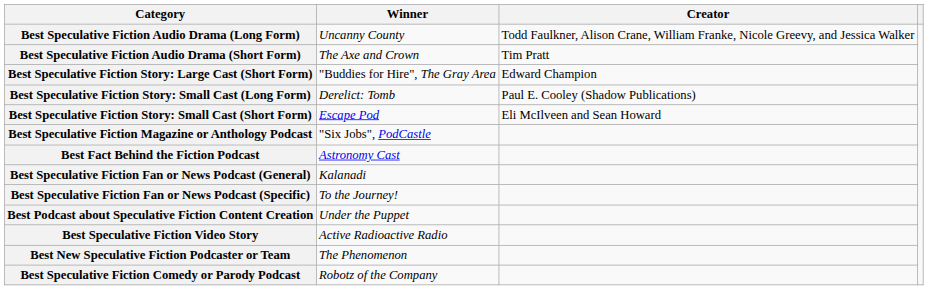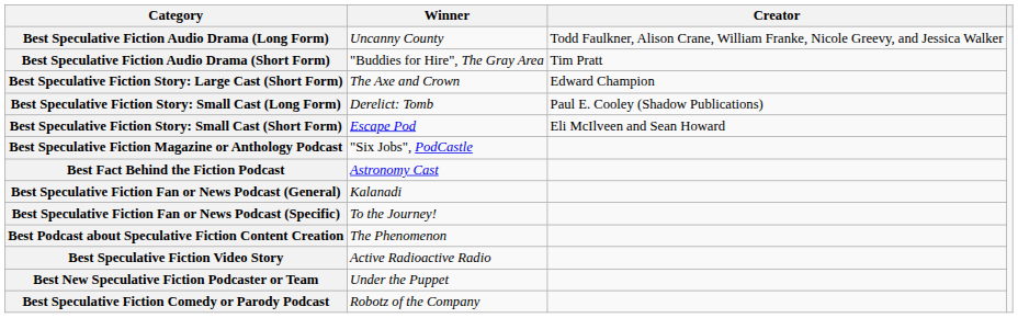Best Speculative Fiction Audio Drama (Short Form) | Winner: The Axe and Crown -> "Buddies for Hire", The Gray Area
Best Speculative Fiction Story: Large Cast (Short Form) | Winner: "Buddies for Hire", The Gray Area -> The Axe and Crown
Best Podcast about Speculative Fiction Content Creation | Winner: Under the Puppet -> The Phenomenon
Best New Speculative Fiction Podcaster or Team | Winner: The Phenomenon -> Under the Puppet
